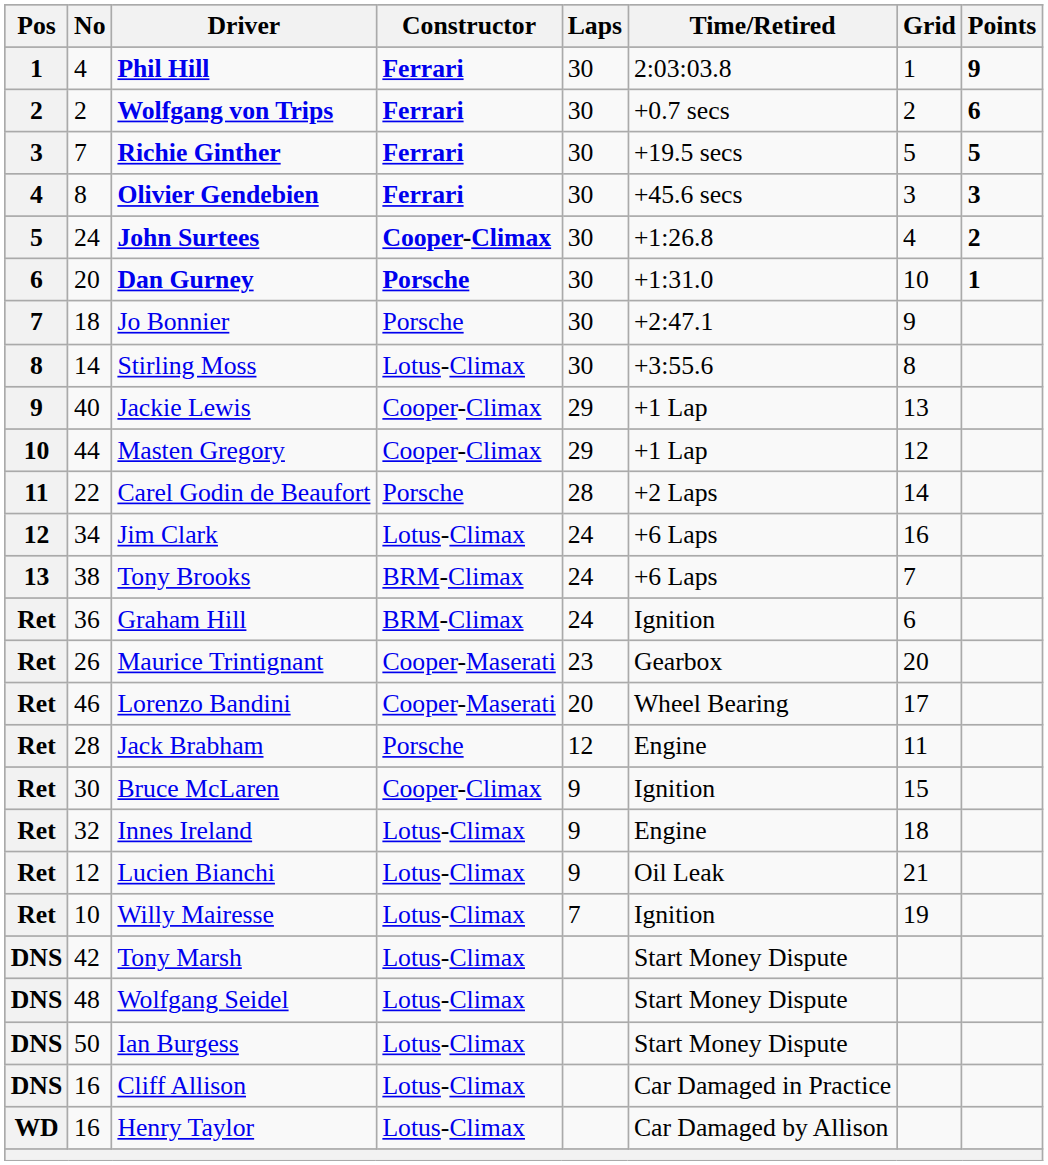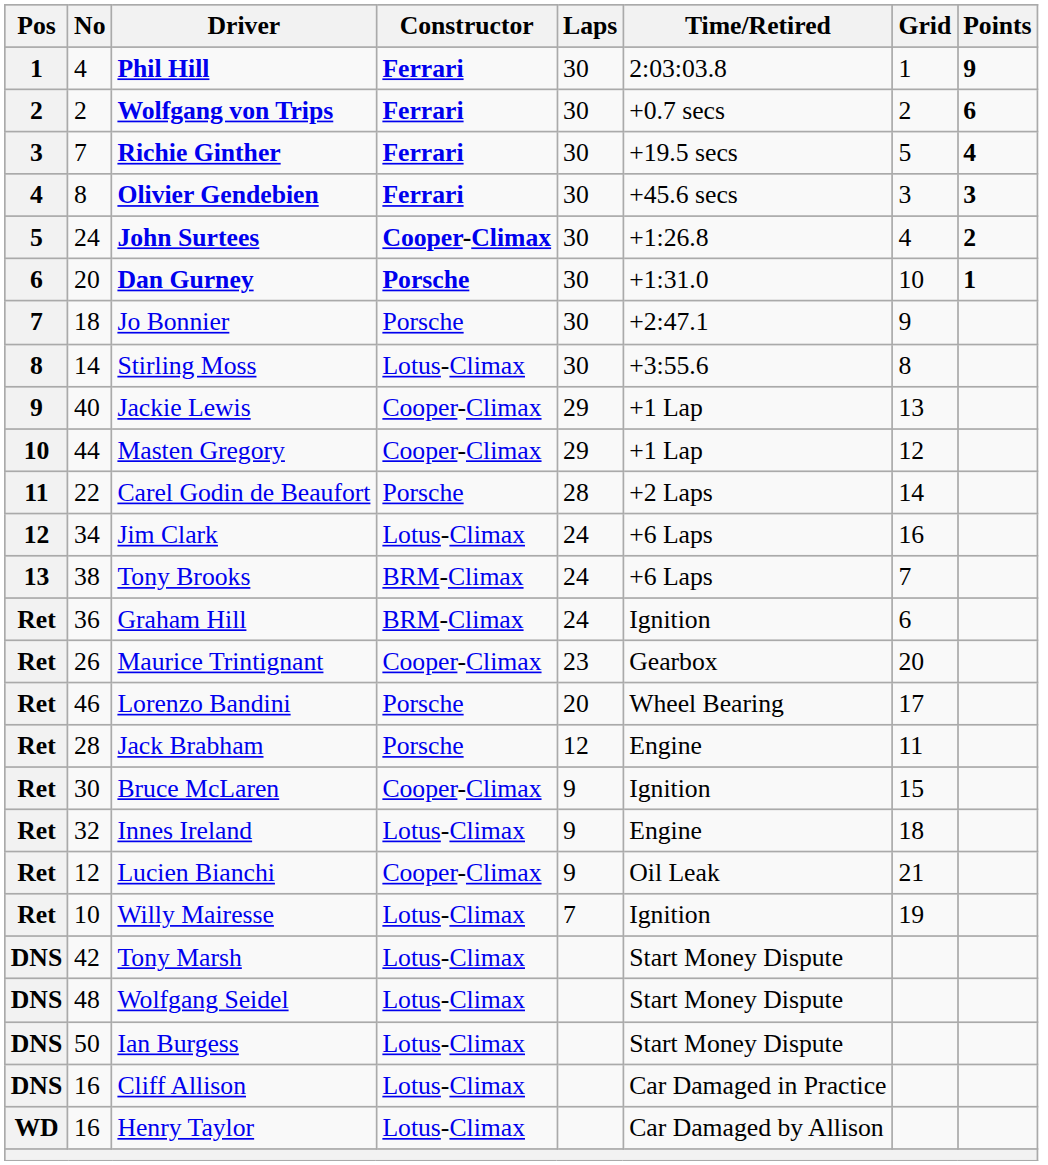Richie Ginther | Points: 5 -> 4
Maurice Trintignant | Constructor: Cooper-Maserati -> Cooper-Climax
Lorenzo Bandini | Constructor: Cooper-Maserati -> Porsche
Lucien Bianchi | Constructor: Lotus-Climax -> Cooper-Climax
